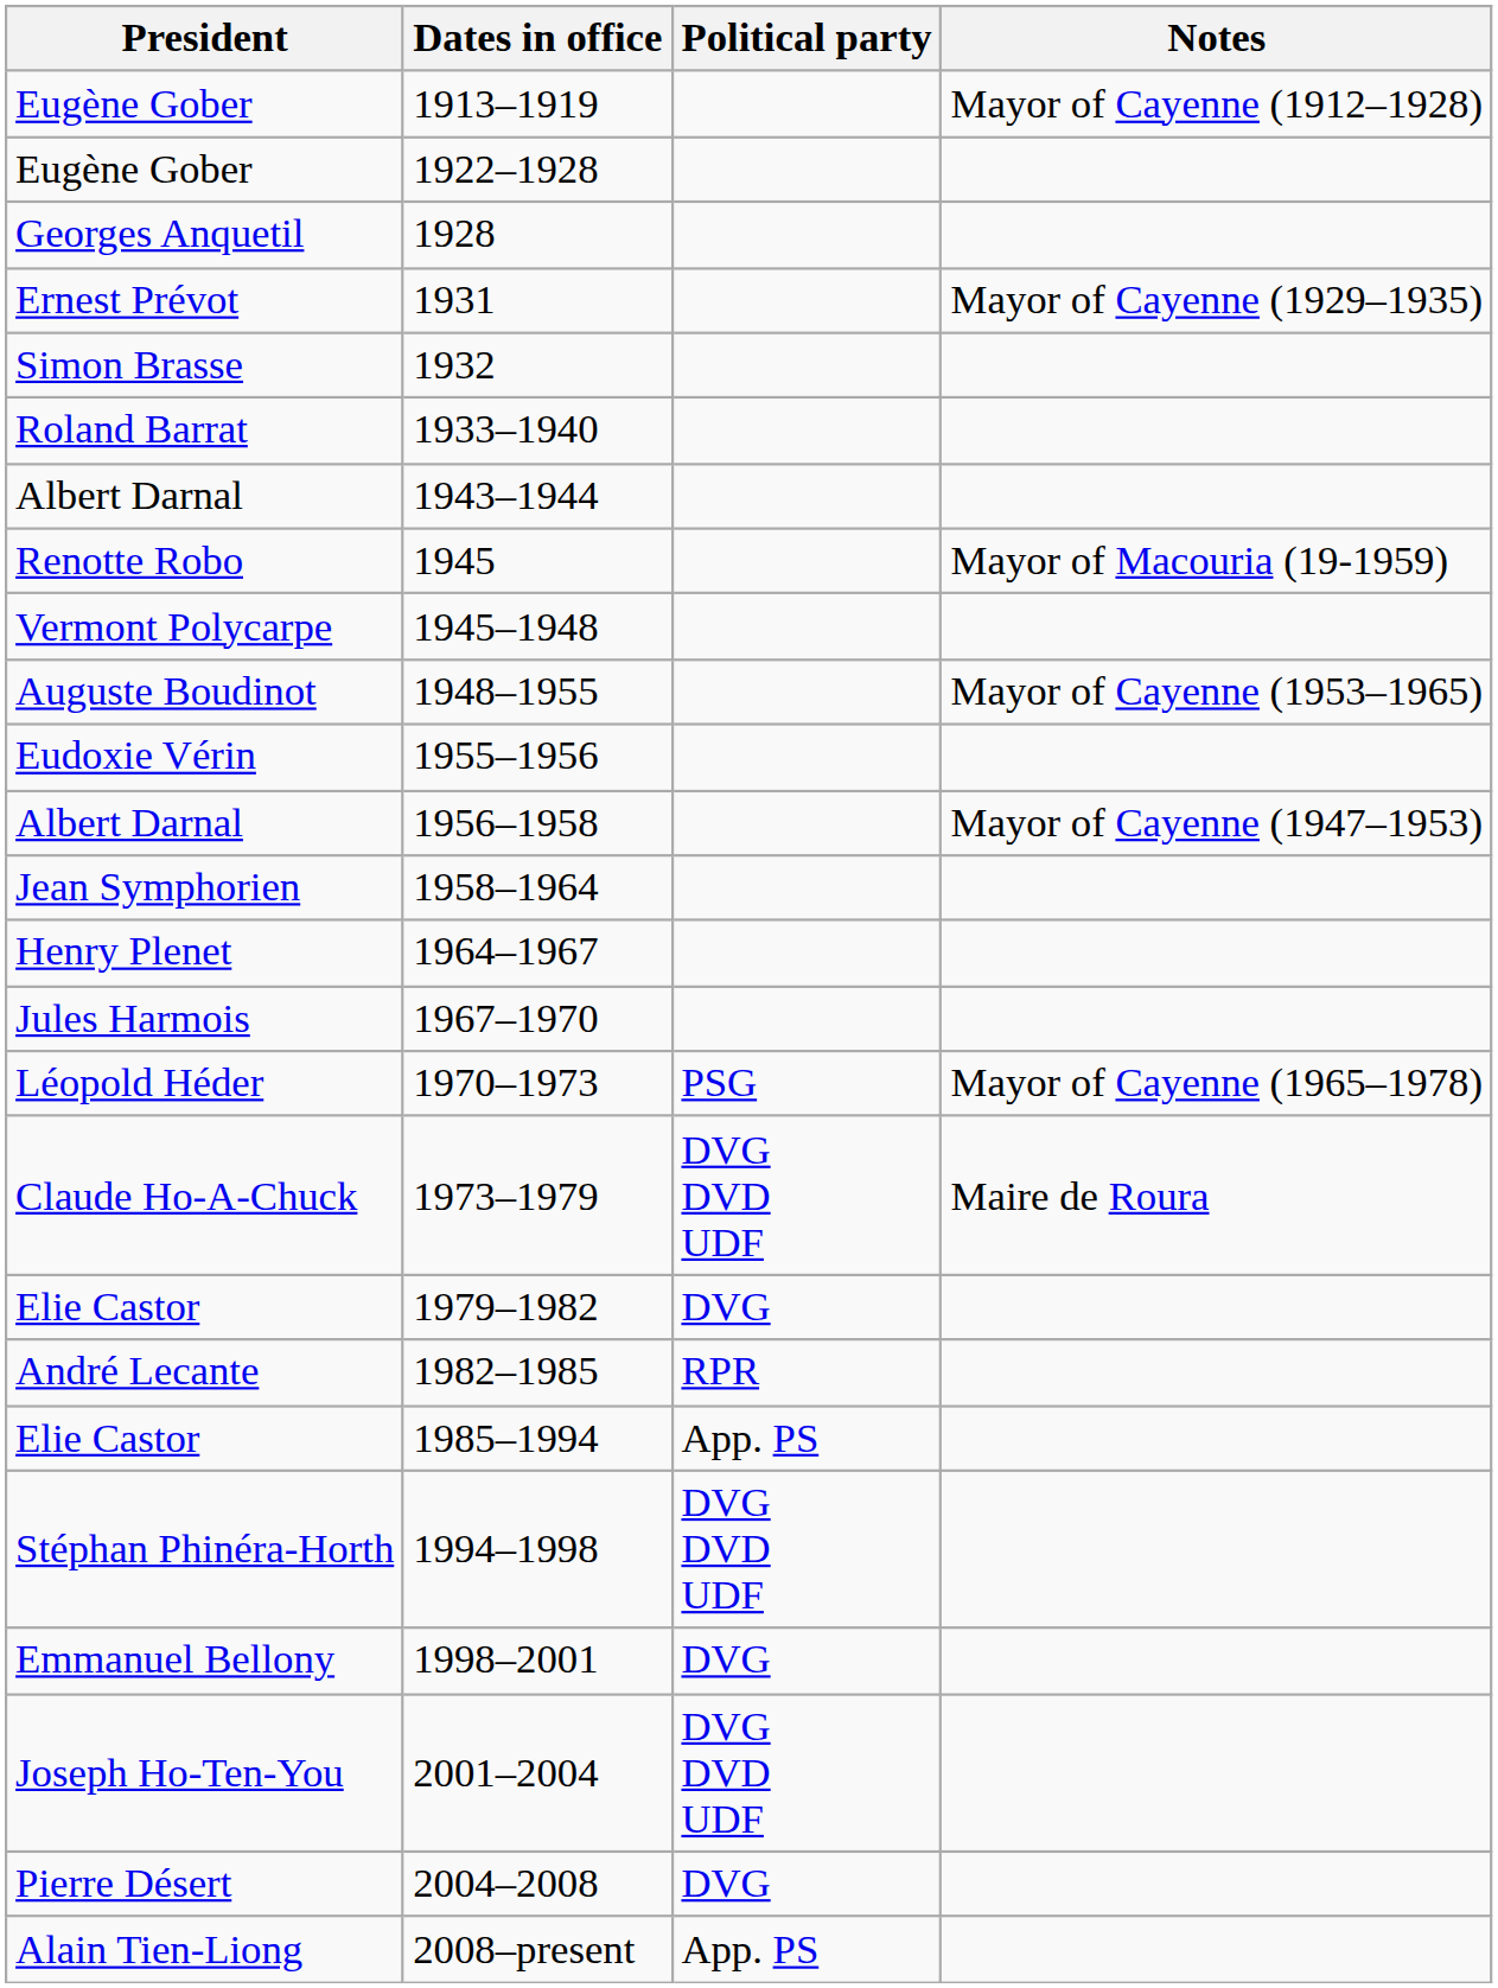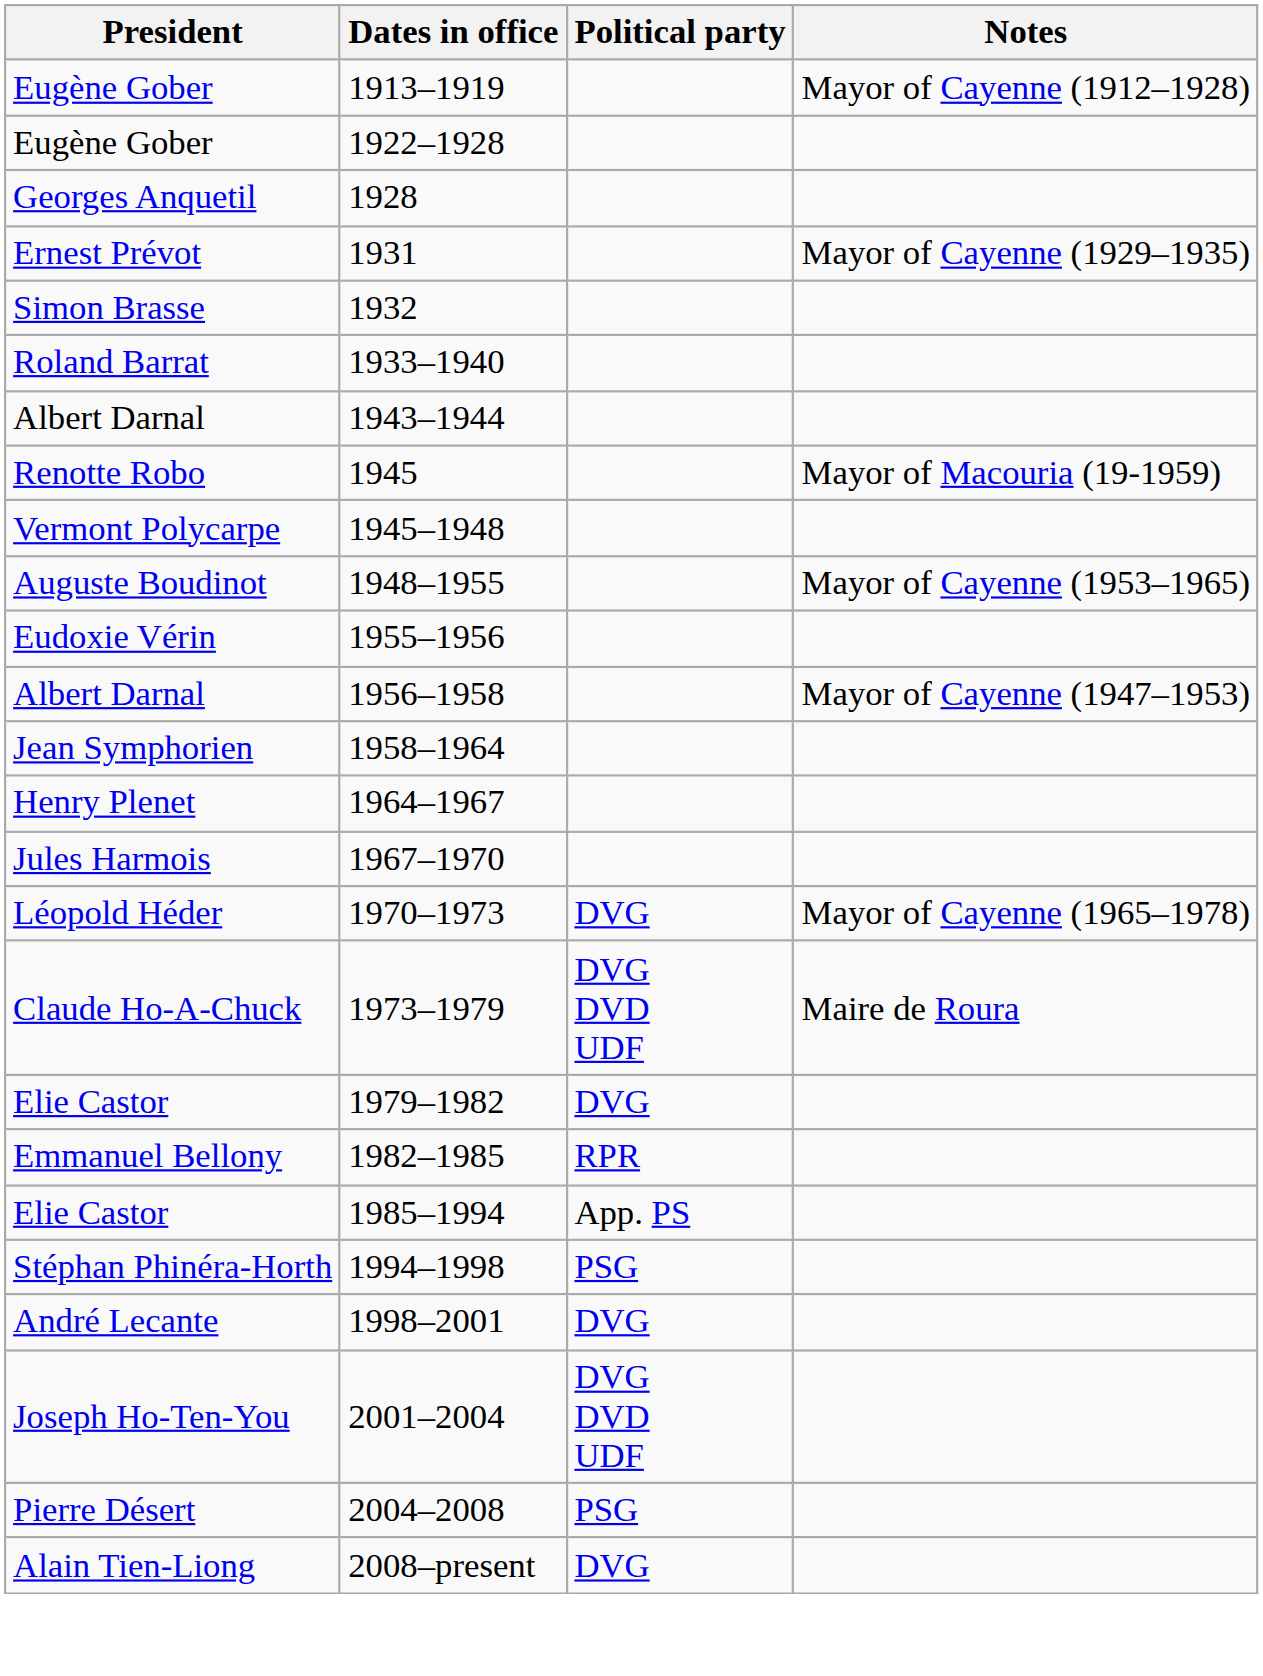1970–1973 | Political party: PSG -> DVG
1982–1985 | President: André Lecante -> Emmanuel Bellony
1994–1998 | Political party: DVG DVD UDF -> PSG
1998–2001 | President: Emmanuel Bellony -> André Lecante
2004–2008 | Political party: DVG -> PSG
2008–present | Political party: App. PS -> DVG
